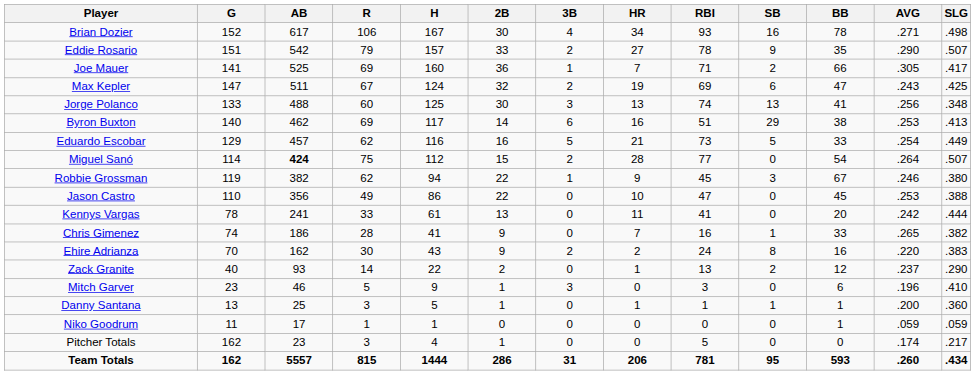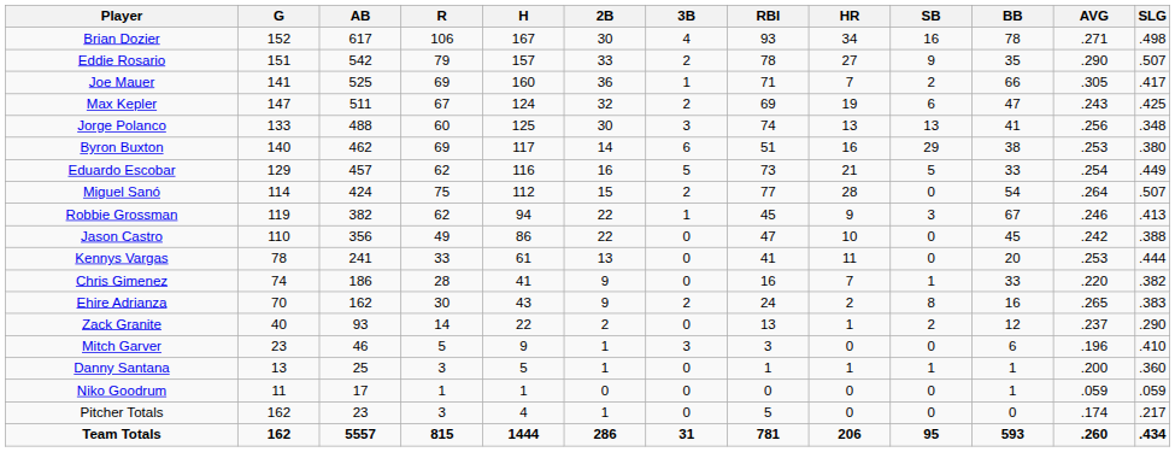columns swapped: HR <-> RBI
Byron Buxton | SLG: .413 -> .380
Miguel Sanó | AB: bold -> normal
Robbie Grossman | SLG: .380 -> .413
Jason Castro | AVG: .253 -> .242
Kennys Vargas | AVG: .242 -> .253
Chris Gimenez | AVG: .265 -> .220
Ehire Adrianza | AVG: .220 -> .265
